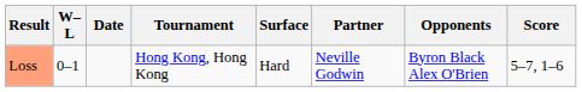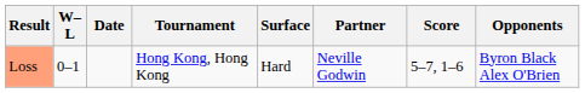columns swapped: Opponents <-> Score
